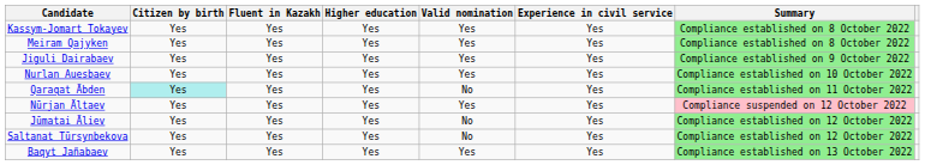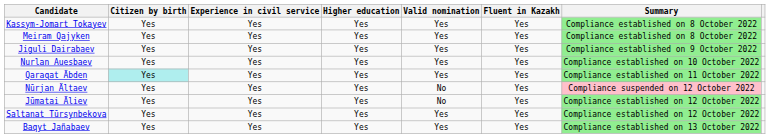columns swapped: Experience in civil service <-> Fluent in Kazakh
Qaraqat Äbden | Valid nomination: No -> Yes
Nūrjan Ältaev | Valid nomination: Yes -> No
Saltanat Tūrsynbekova | Valid nomination: No -> Yes
